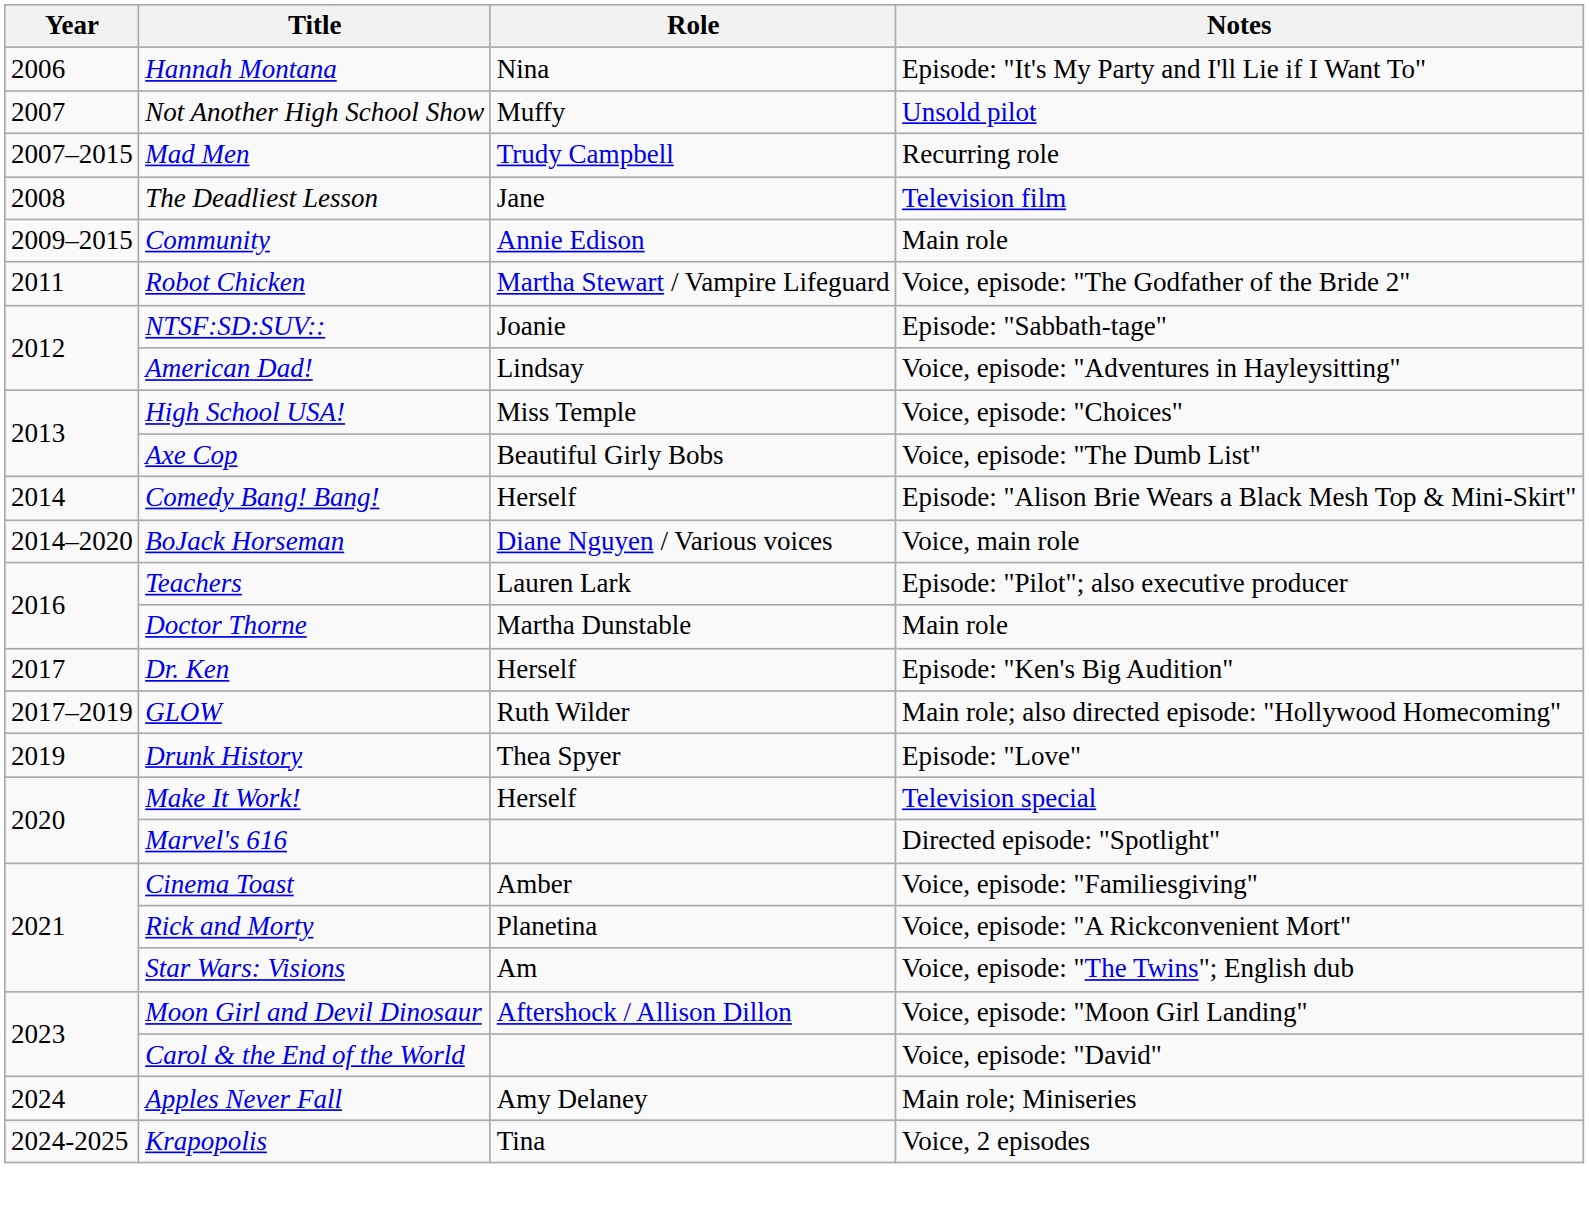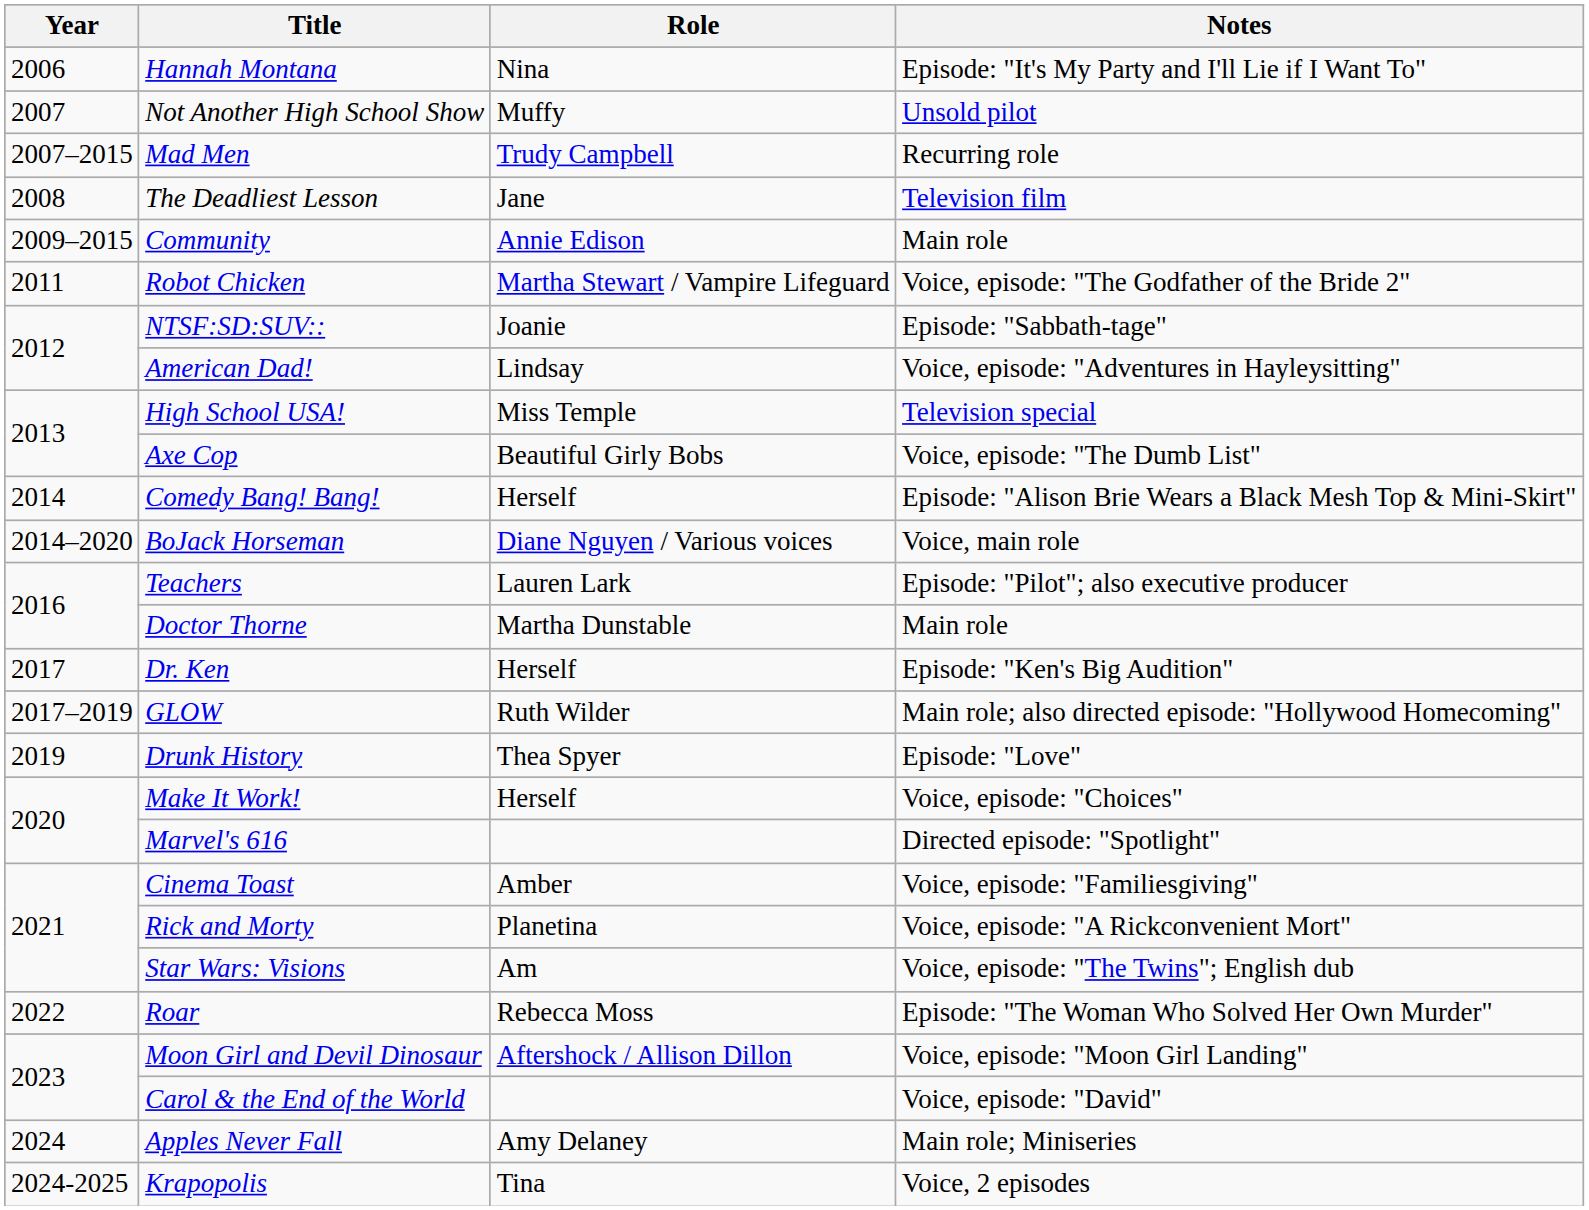High School USA! | Notes: Voice, episode: "Choices" -> Television special
Make It Work! | Notes: Television special -> Voice, episode: "Choices"
+ row: 2022 | Roar | Rebecca Moss | Episode: "The Woman Who Solved Her Own Murder"
